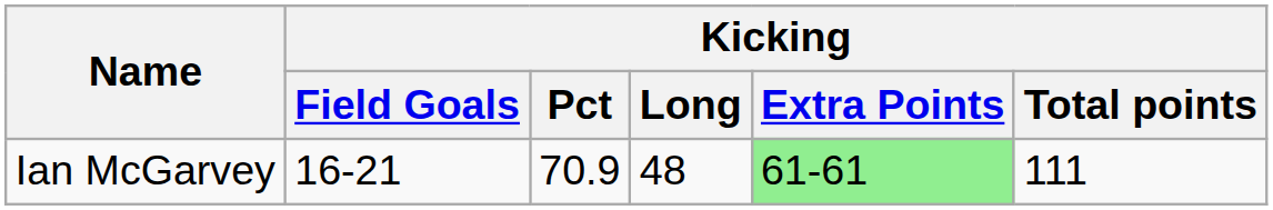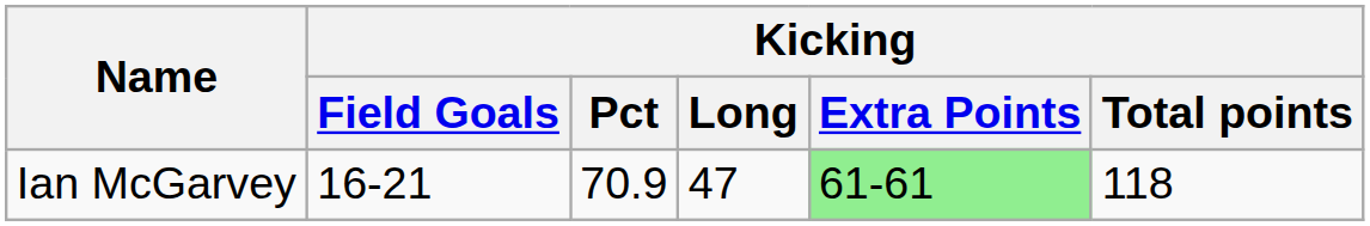Ian McGarvey | Kicking / Long: 48 -> 47
Ian McGarvey | Kicking / Total points: 111 -> 118
